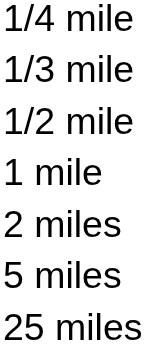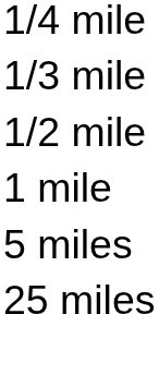- row: 2 miles
